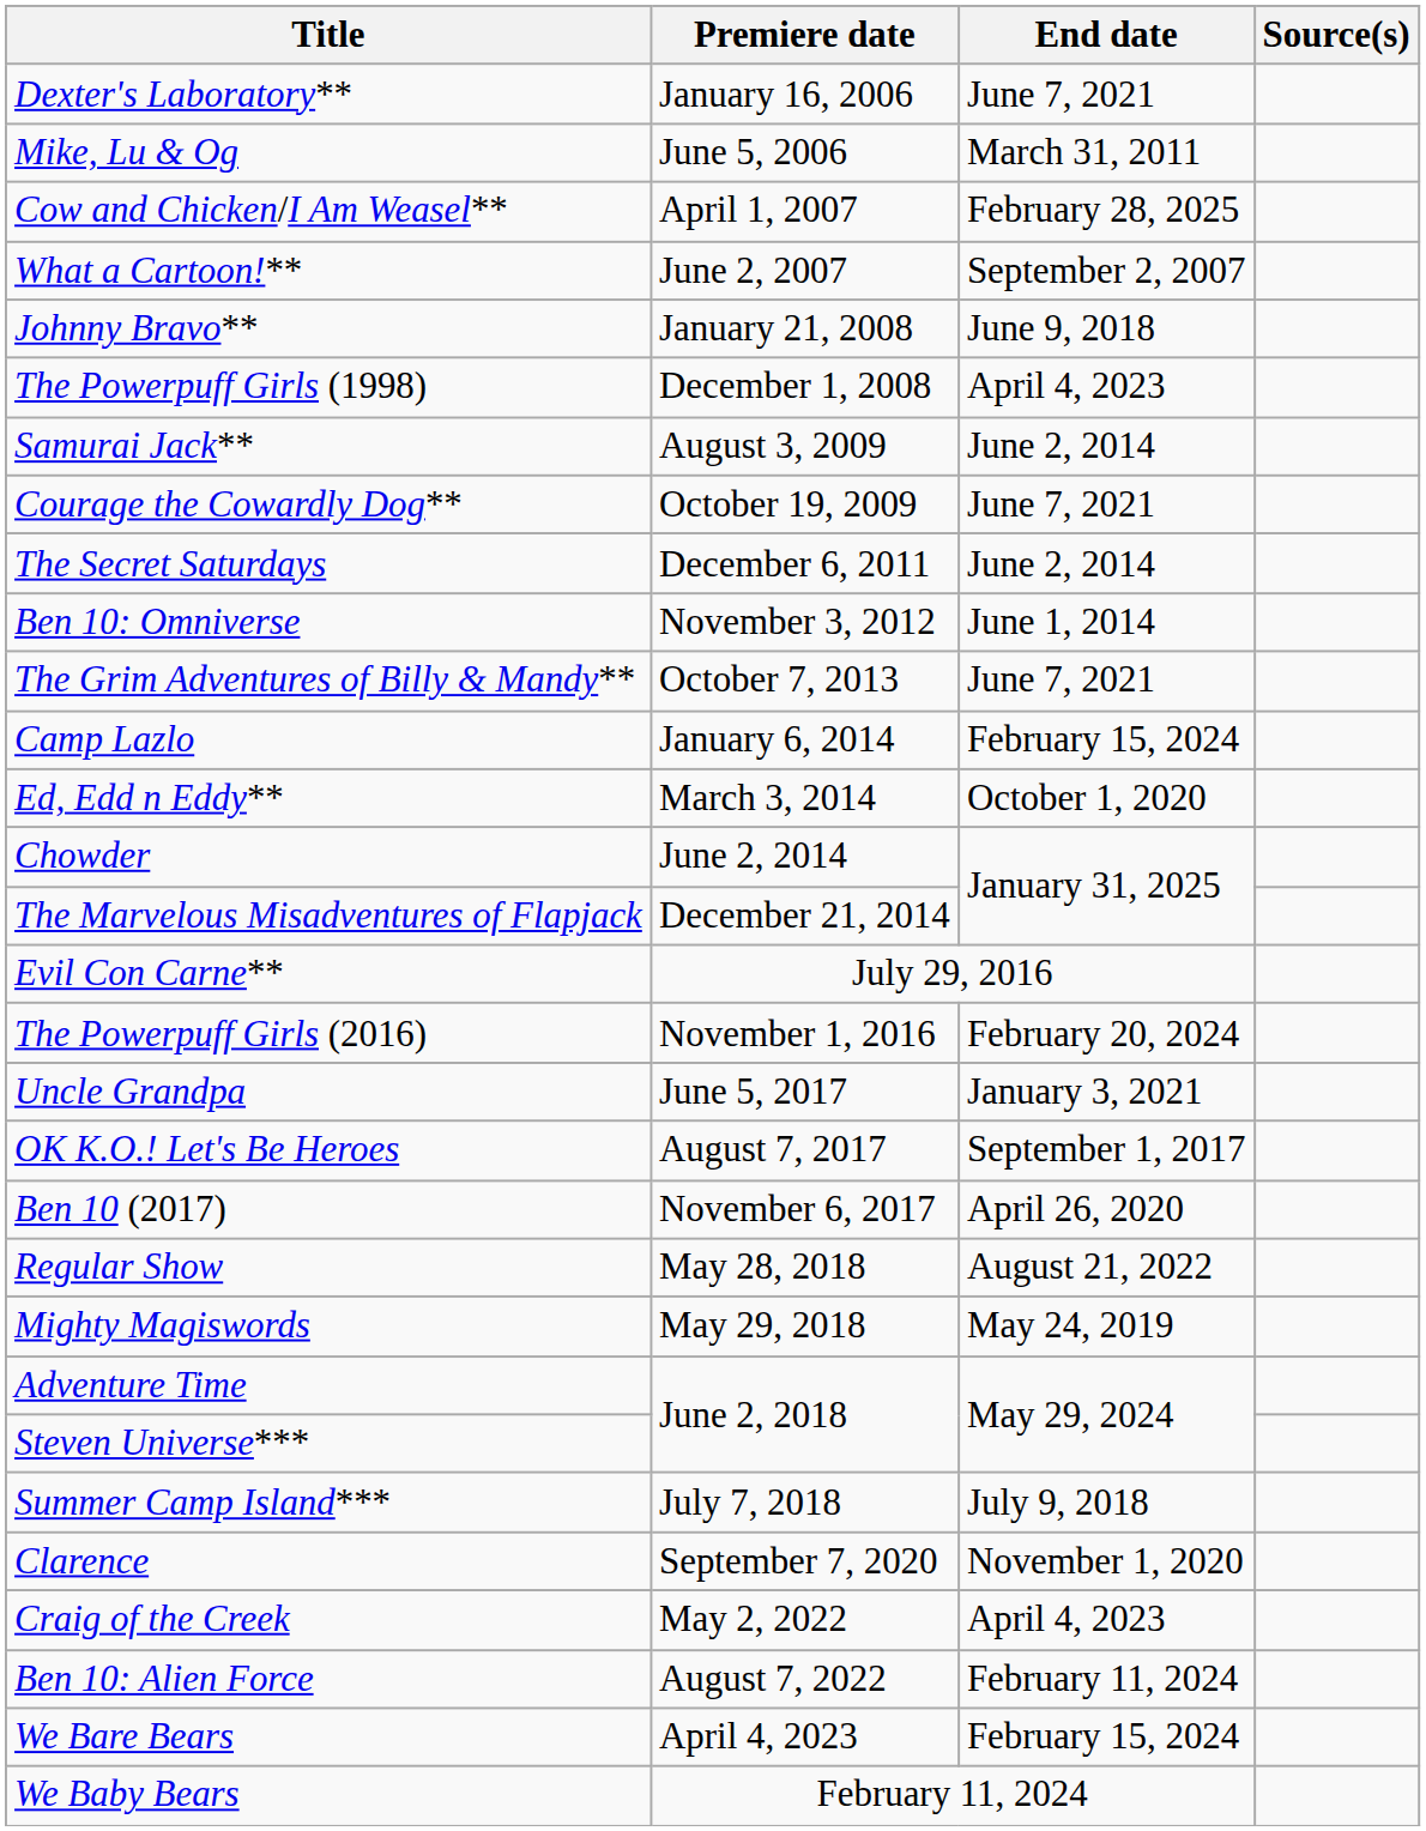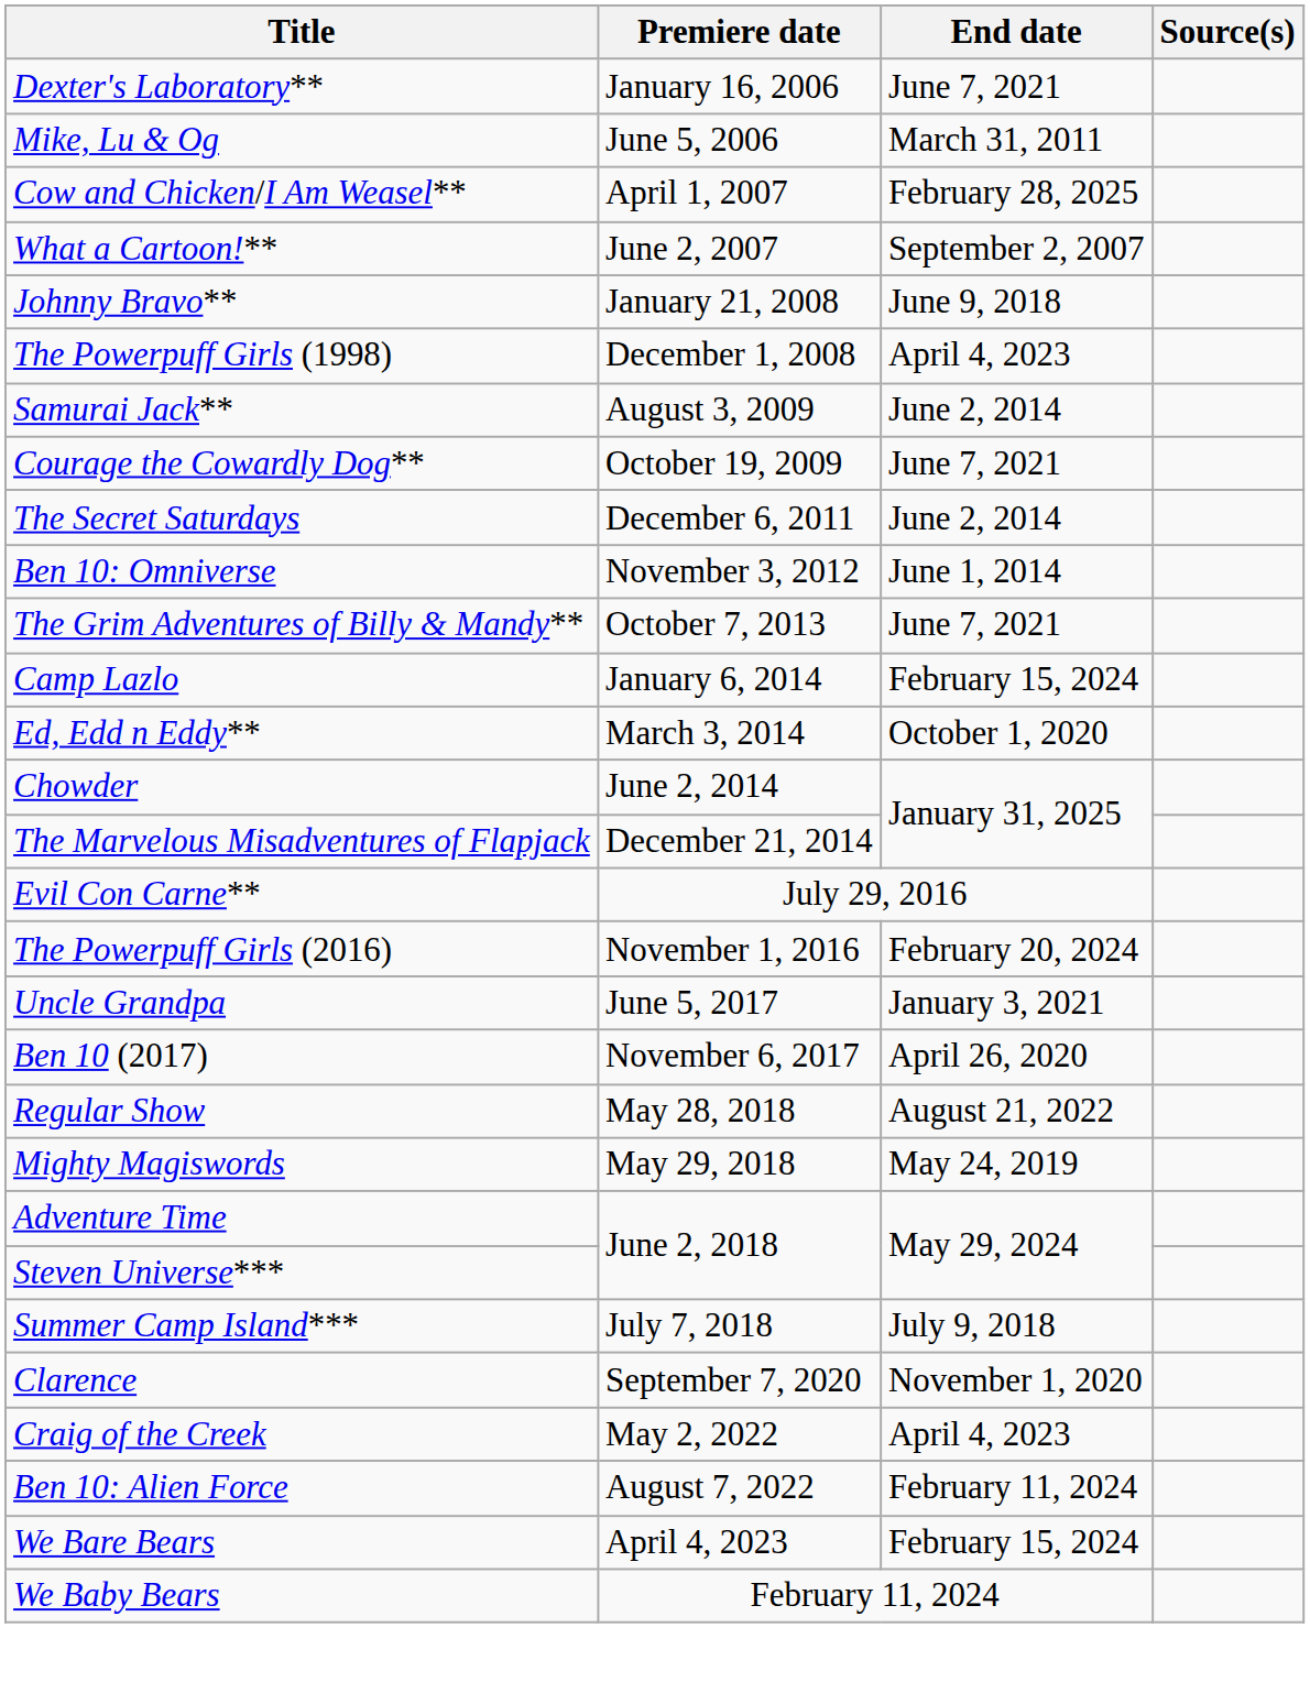- row: OK K.O.! Let's Be Heroes | August 7, 2017 | September 1, 2017
